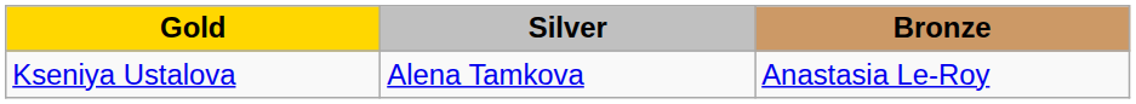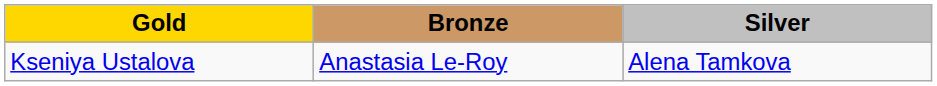columns swapped: Silver <-> Bronze
